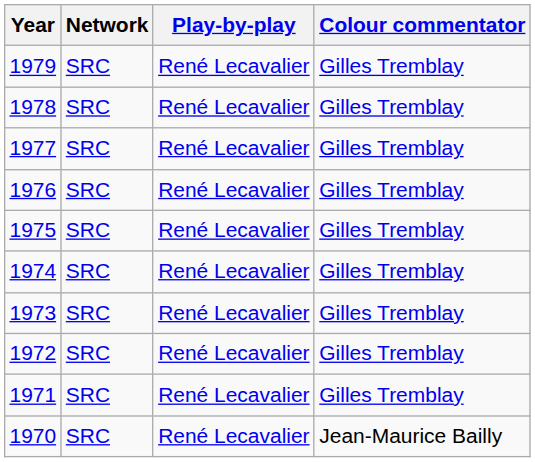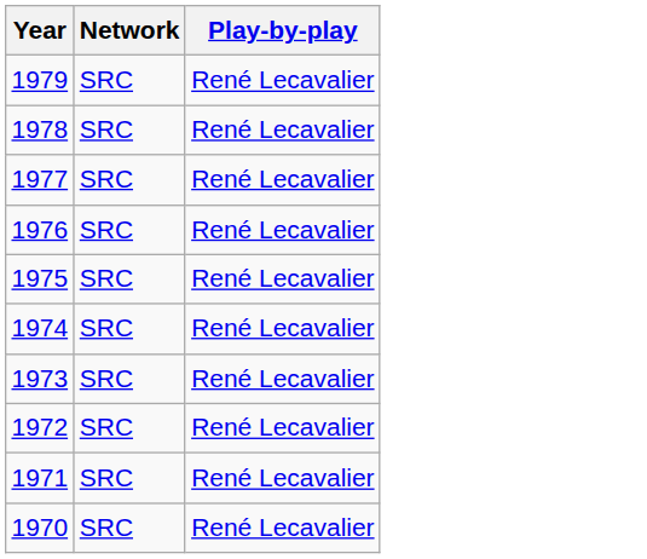- column: Colour commentator | Gilles Tremblay | Gilles Tremblay | Gilles Tremblay | Gilles Tremblay | Gilles Tremblay | Gilles Tremblay | Gilles Tremblay | Gilles Tremblay | Gilles Tremblay | Jean-Maurice Bailly
